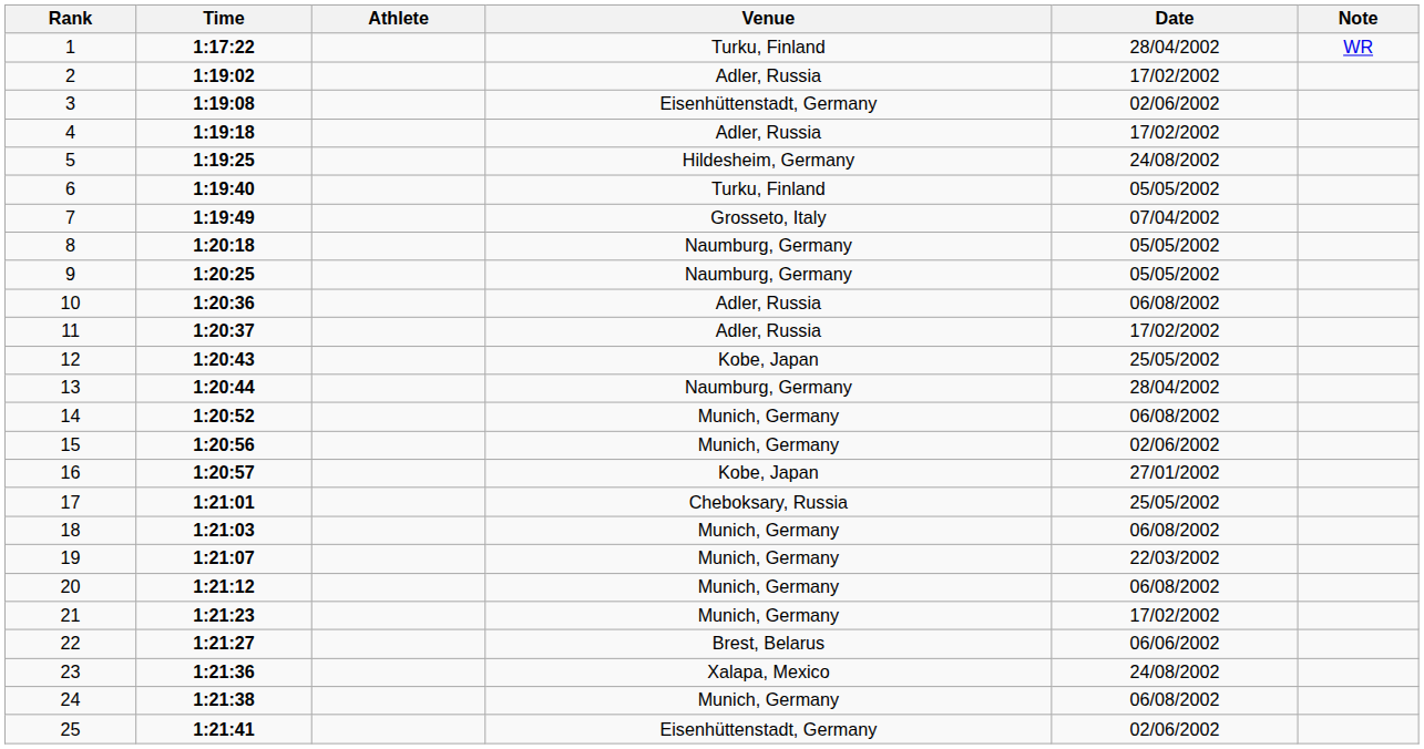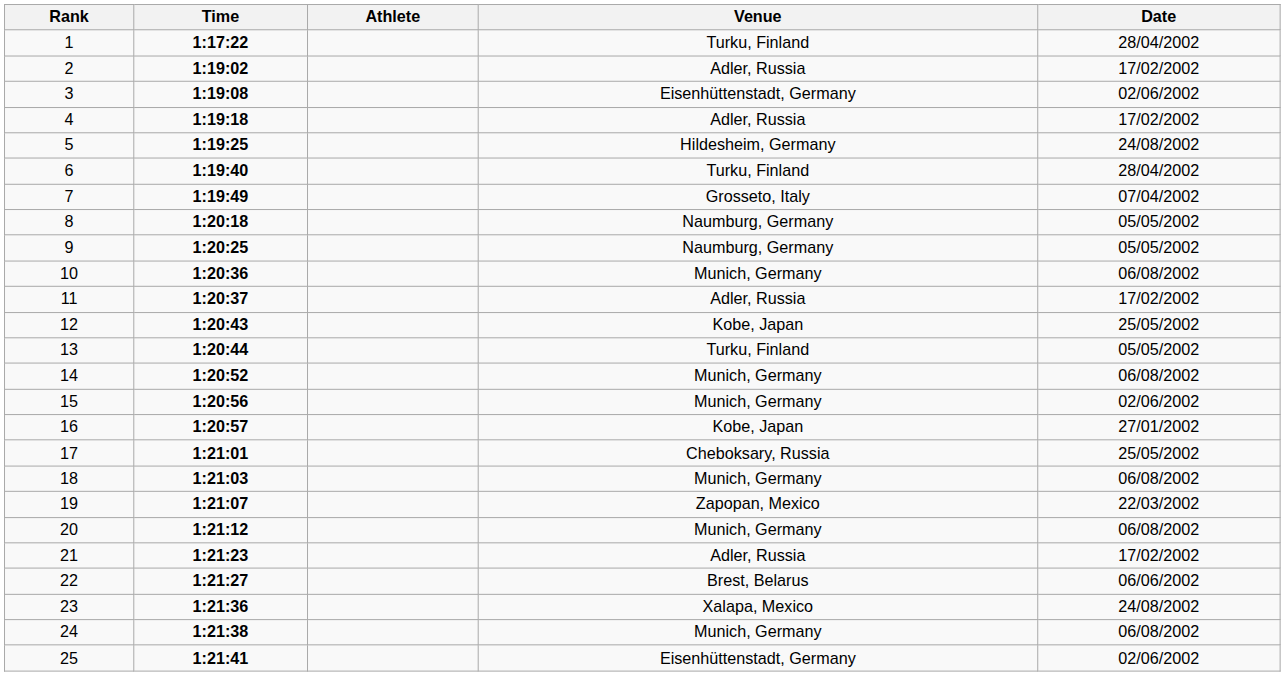- column: Note | WR
6 | Date: 05/05/2002 -> 28/04/2002
10 | Venue: Adler, Russia -> Munich, Germany
13 | Venue: Naumburg, Germany -> Turku, Finland
13 | Date: 28/04/2002 -> 05/05/2002
19 | Venue: Munich, Germany -> Zapopan, Mexico
21 | Venue: Munich, Germany -> Adler, Russia
